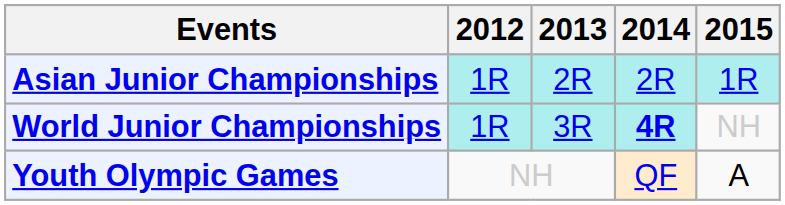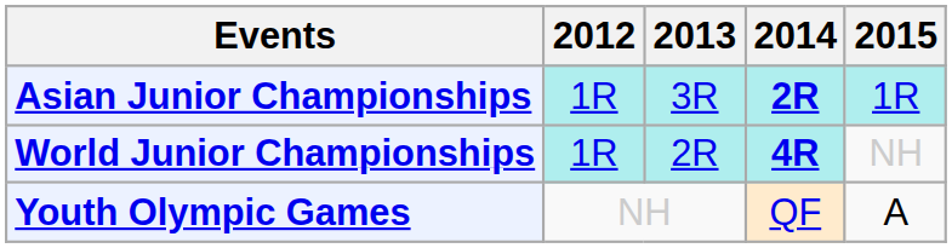Asian Junior Championships | 2013: 2R -> 3R
Asian Junior Championships | 2014: normal -> bold
World Junior Championships | 2013: 3R -> 2R
